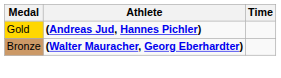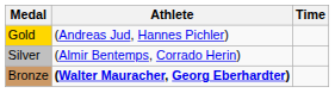Gold | Athlete: bold -> normal
+ row: Silver | (Almir Bentemps, Corrado Herin)
